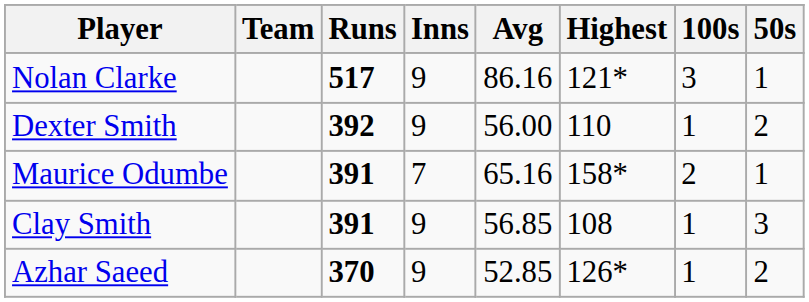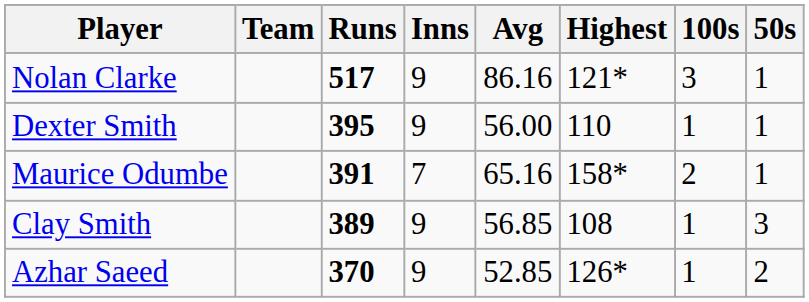Dexter Smith | Runs: 392 -> 395
Dexter Smith | 50s: 2 -> 1
Clay Smith | Runs: 391 -> 389
